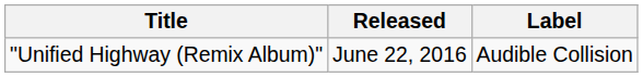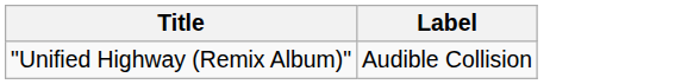- column: Released | June 22, 2016
